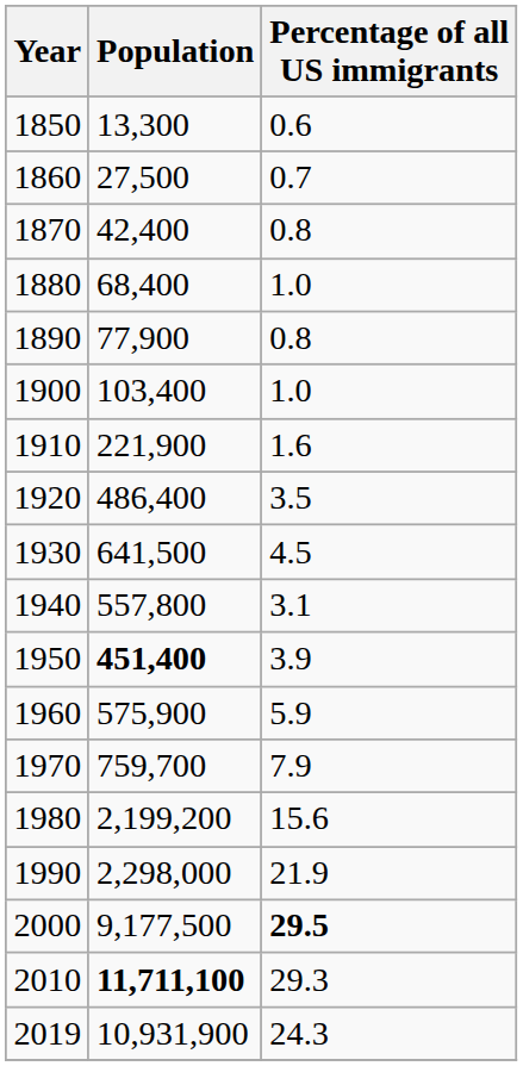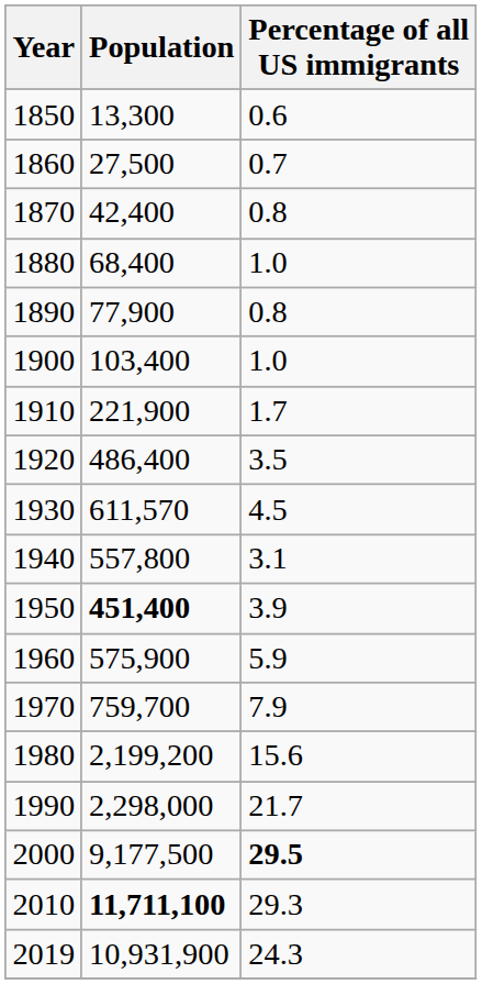1910 | Percentage of all US immigrants: 1.6 -> 1.7
1930 | Population: 641,500 -> 611,570
1990 | Percentage of all US immigrants: 21.9 -> 21.7
